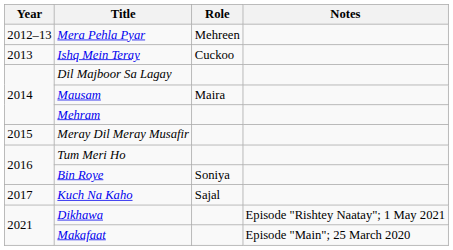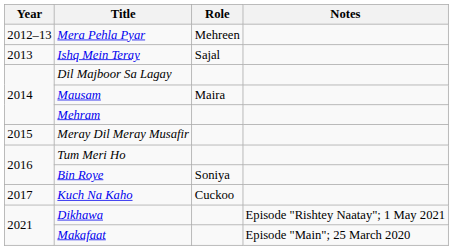Ishq Mein Teray | Role: Cuckoo -> Sajal
Kuch Na Kaho | Role: Sajal -> Cuckoo
